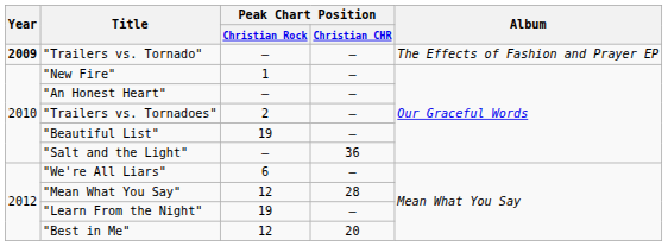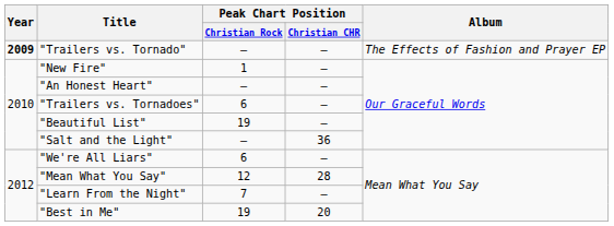"Trailers vs. Tornadoes" | Peak Chart Position / Christian Rock: 2 -> 6
"Learn From the Night" | Peak Chart Position / Christian Rock: 19 -> 7
"Best in Me" | Peak Chart Position / Christian Rock: 12 -> 19
